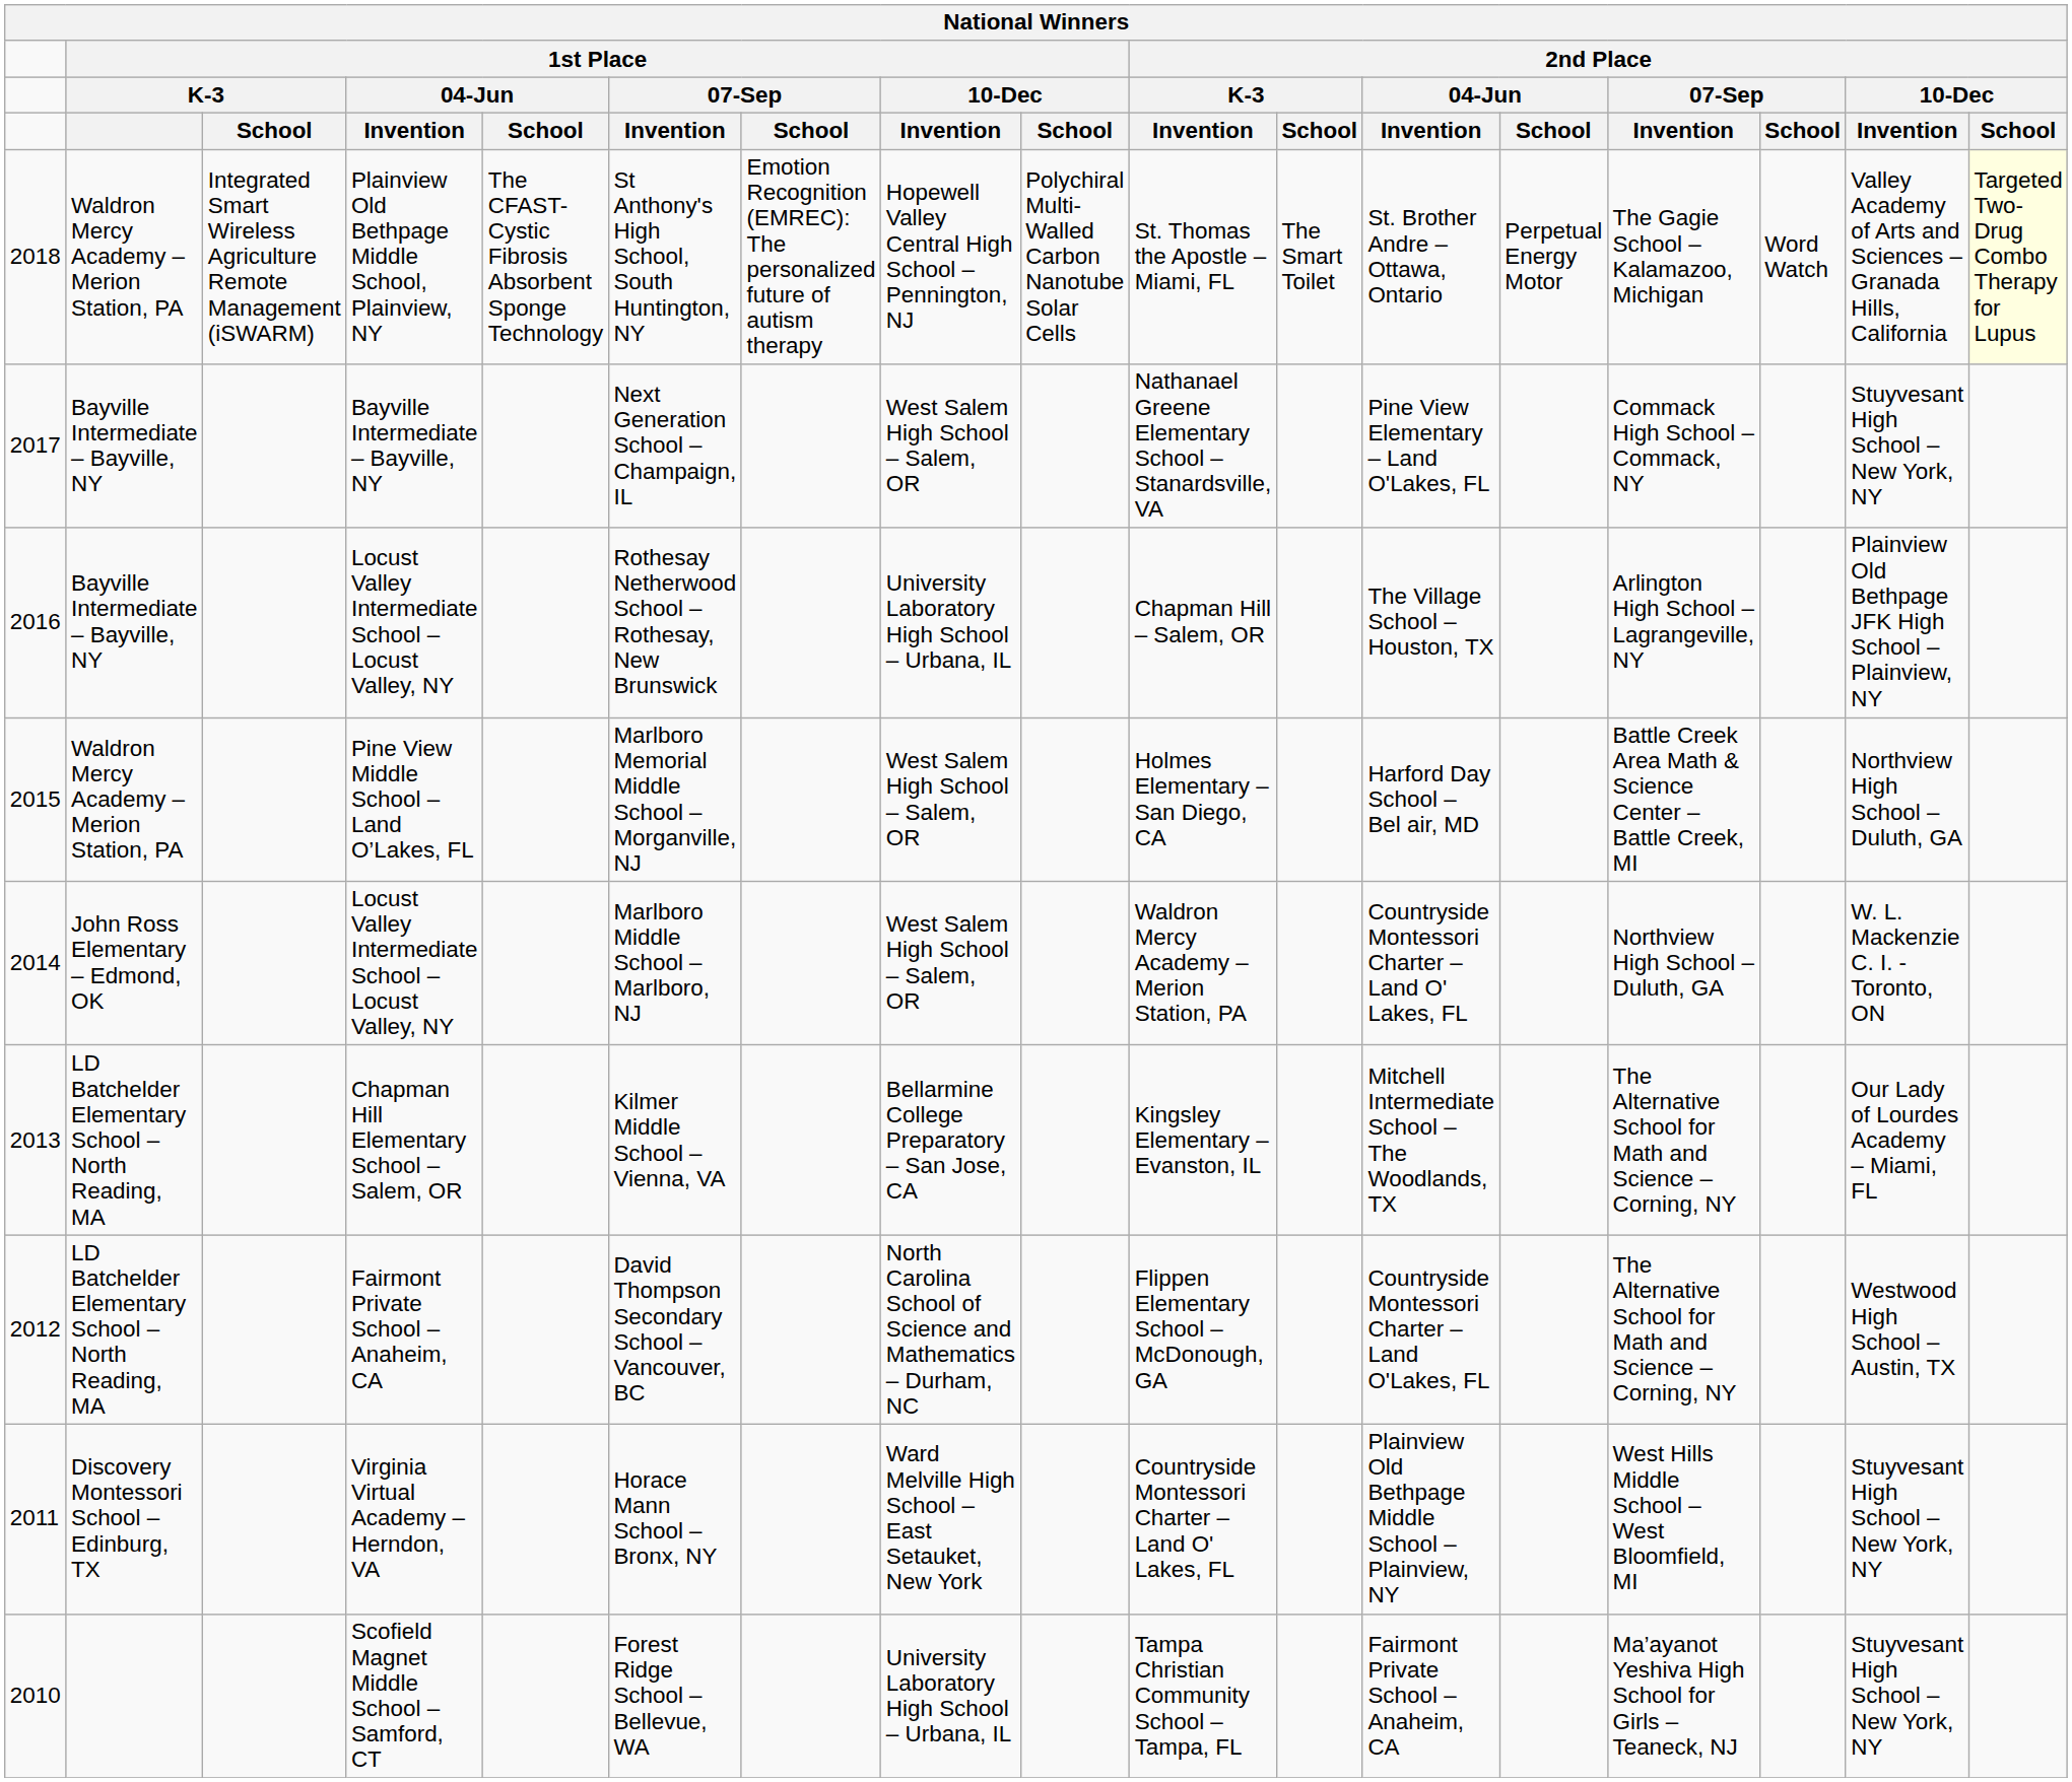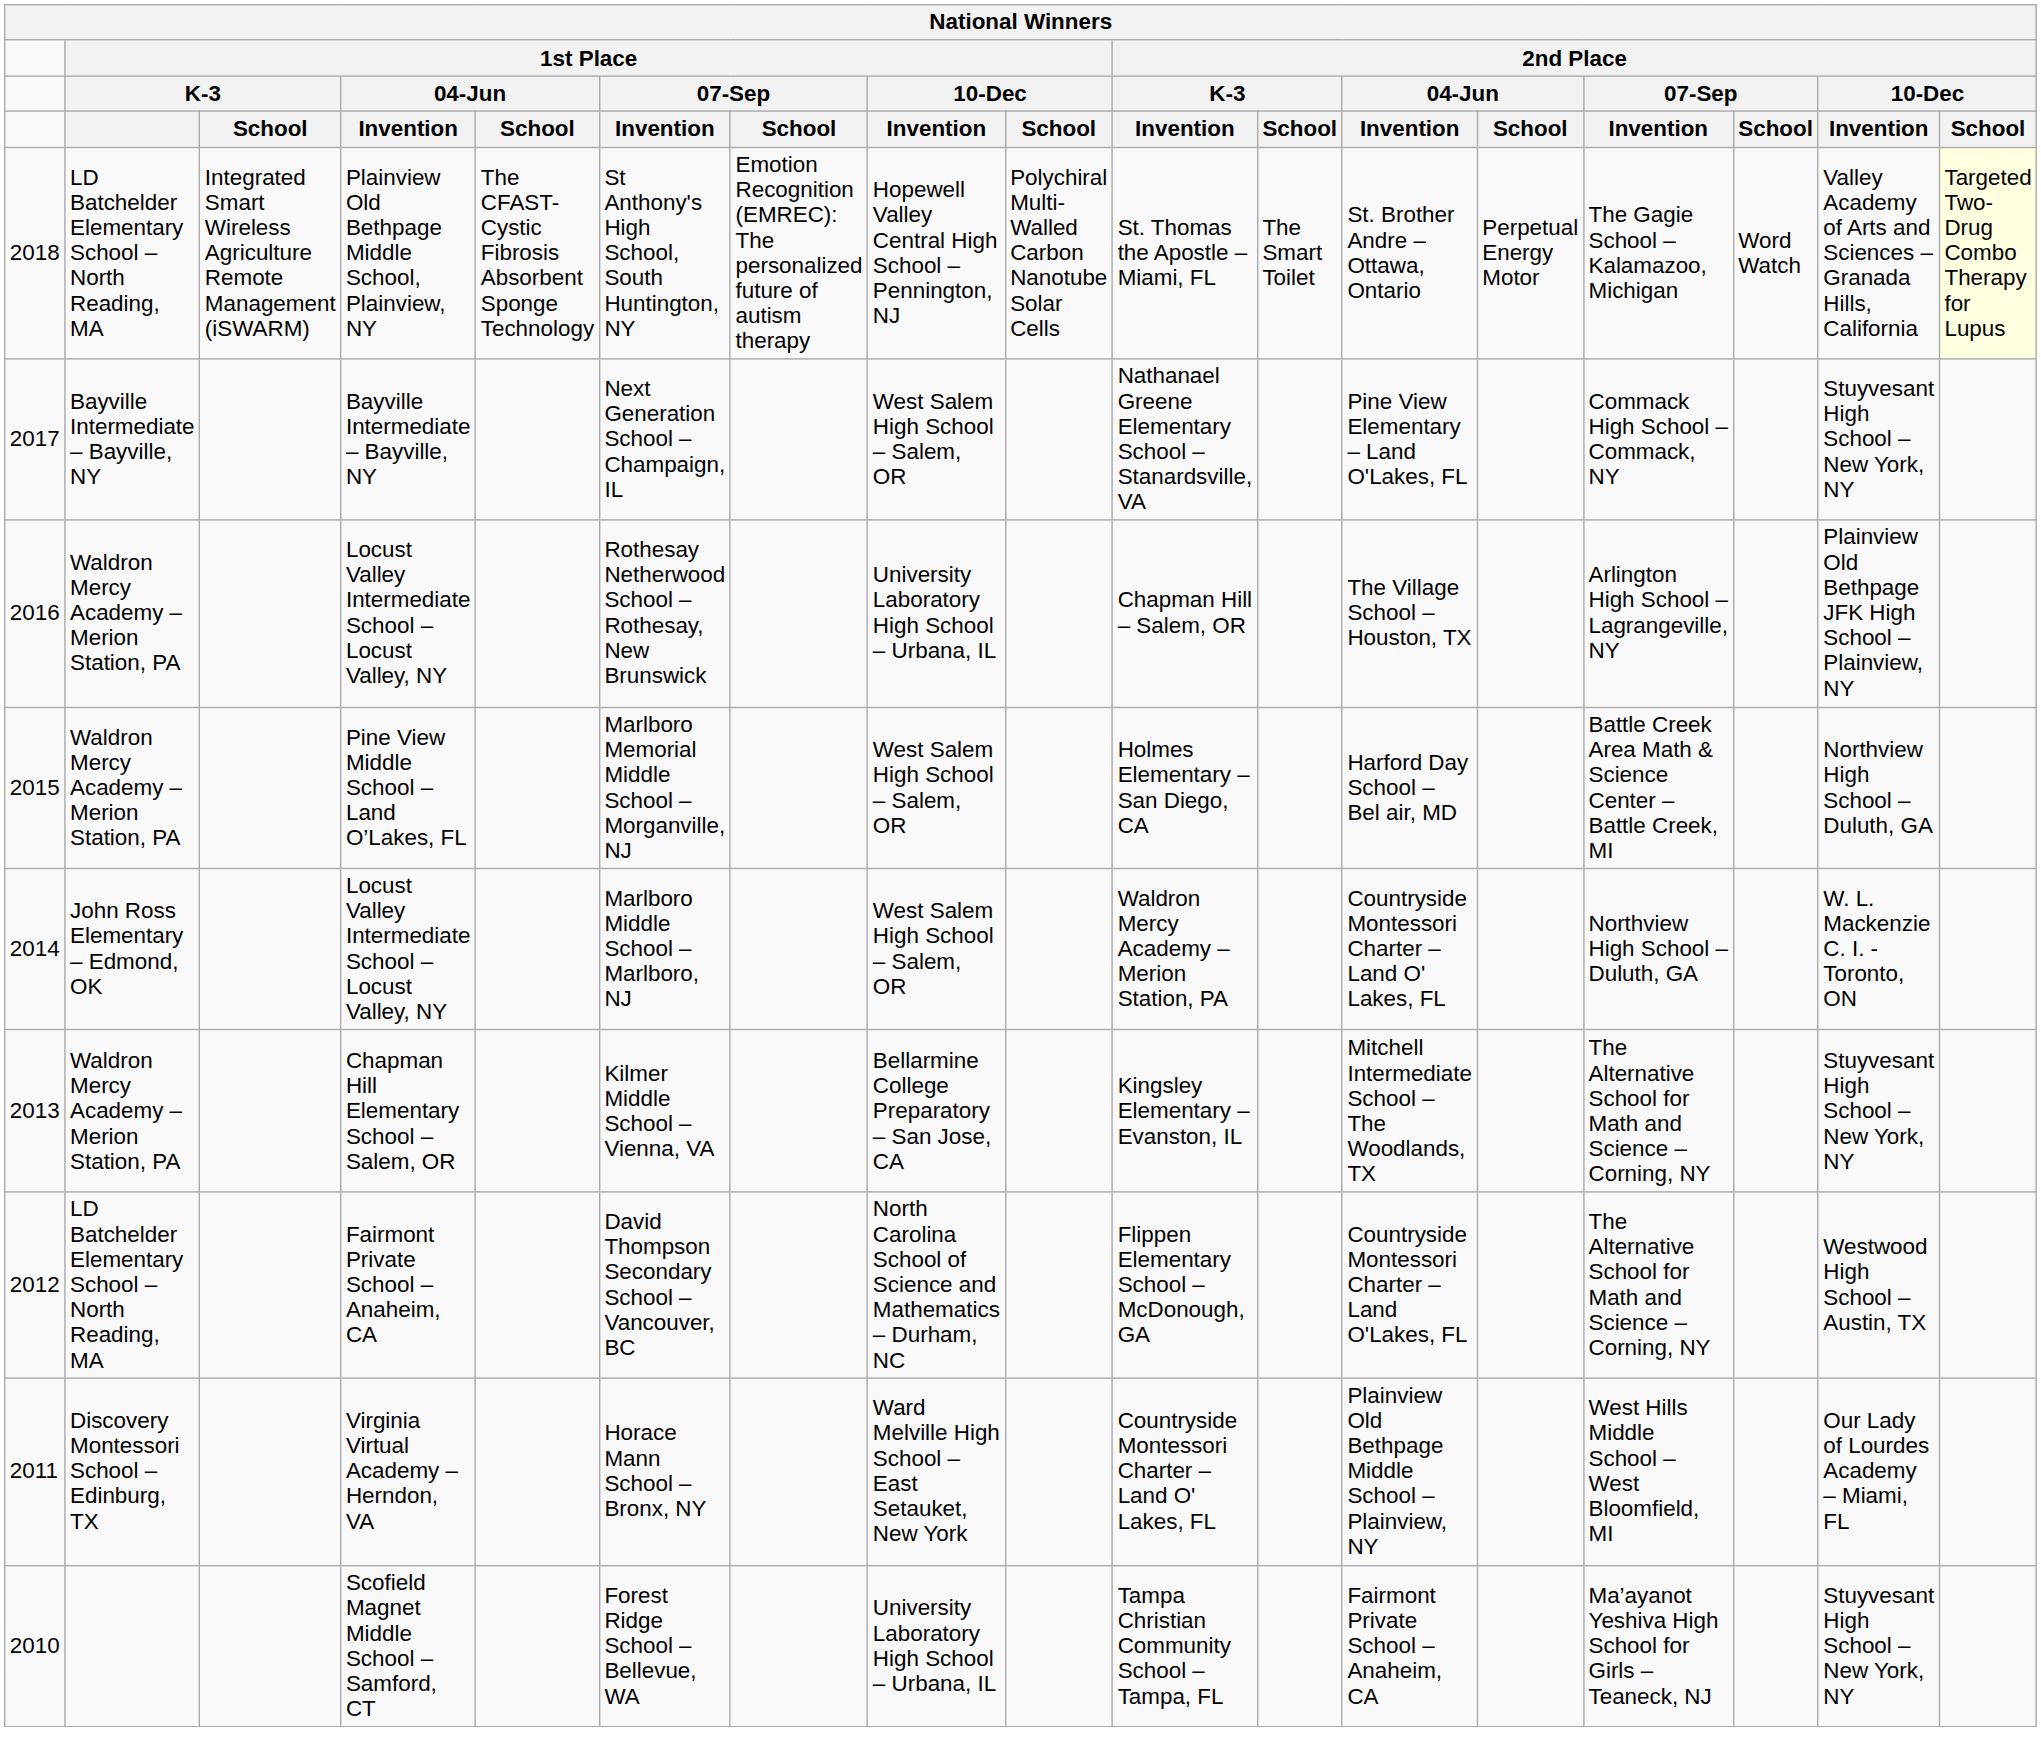Plainview Old Bethpage Middle School, Plainview, NY | column 2: Waldron Mercy Academy – Merion Station, PA -> LD Batchelder Elementary School – North Reading, MA
2016 / Locust Valley Intermediate School – Locust Valley, NY | column 2: Bayville Intermediate – Bayville, NY -> Waldron Mercy Academy – Merion Station, PA
Chapman Hill Elementary School – Salem, OR | column 2: LD Batchelder Elementary School – North Reading, MA -> Waldron Mercy Academy – Merion Station, PA
Chapman Hill Elementary School – Salem, OR | column 16: Our Lady of Lourdes Academy – Miami, FL -> Stuyvesant High School – New York, NY
Virginia Virtual Academy – Herndon, VA | column 16: Stuyvesant High School – New York, NY -> Our Lady of Lourdes Academy – Miami, FL
